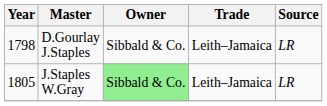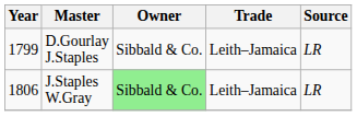D.Gourlay J.Staples | Year: 1798 -> 1799
J.Staples W.Gray | Year: 1805 -> 1806
